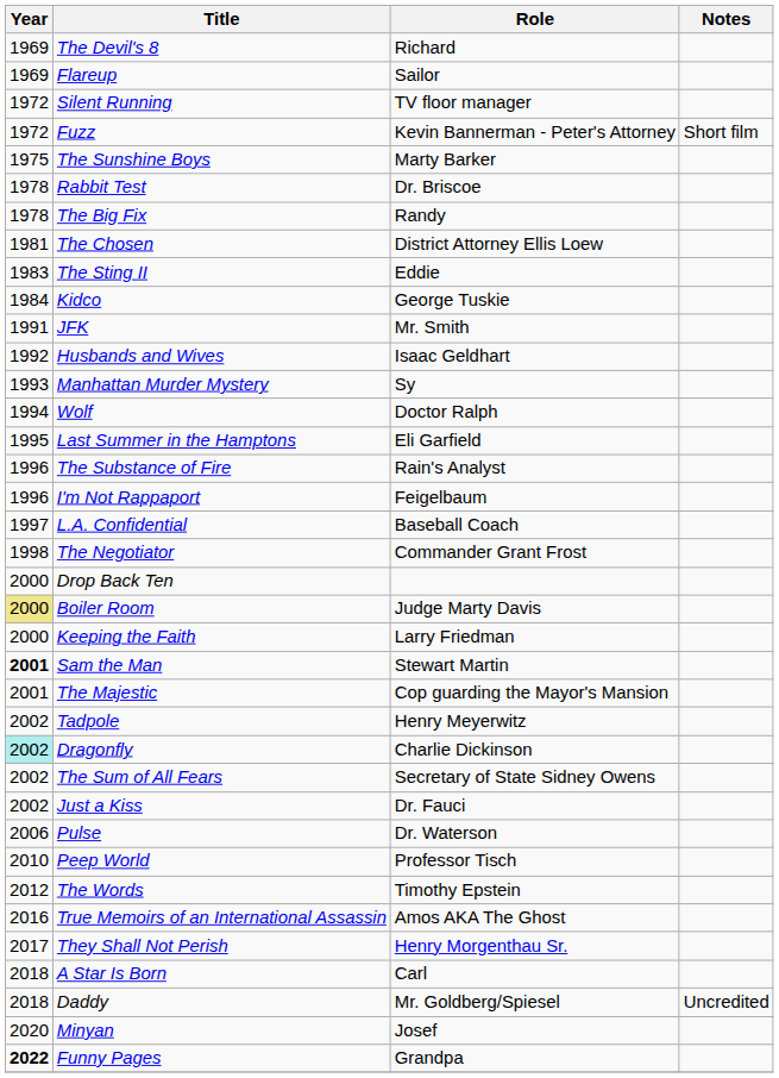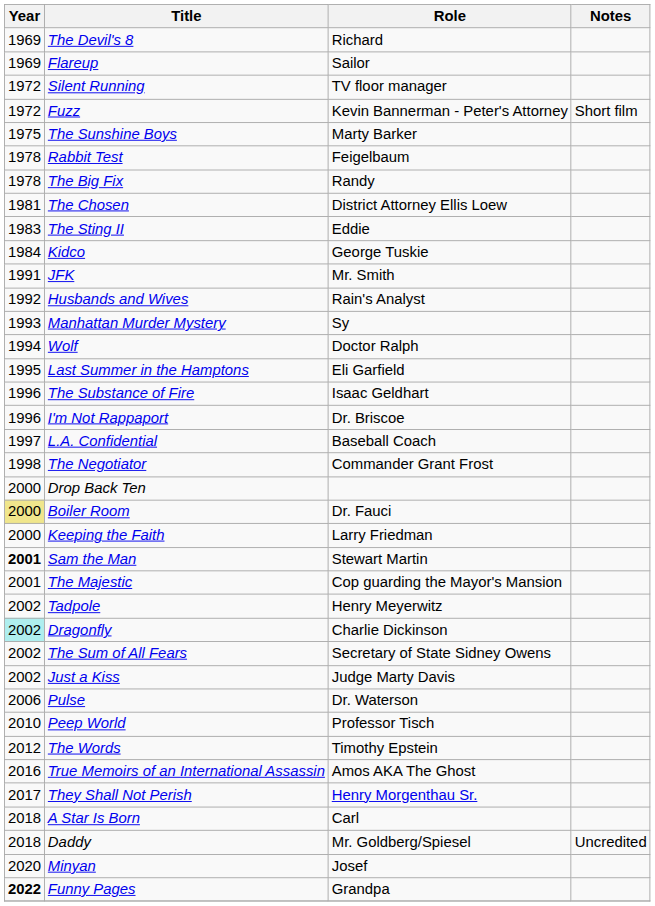Rabbit Test | Role: Dr. Briscoe -> Feigelbaum
Husbands and Wives | Role: Isaac Geldhart -> Rain's Analyst
The Substance of Fire | Role: Rain's Analyst -> Isaac Geldhart
I'm Not Rappaport | Role: Feigelbaum -> Dr. Briscoe
Boiler Room | Role: Judge Marty Davis -> Dr. Fauci
Just a Kiss | Role: Dr. Fauci -> Judge Marty Davis
